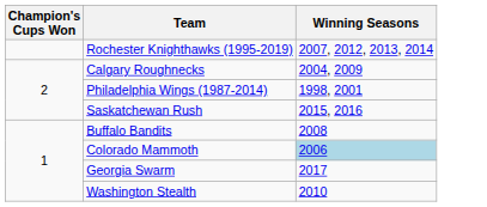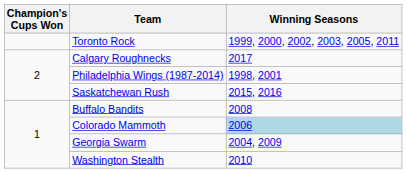+ row: Toronto Rock | 1999, 2000, 2002, 2003, 2005, 2011
- row: Rochester Knighthawks (1995-2019) | 2007, 2012, 2013, 2014
Calgary Roughnecks | Winning Seasons: 2004, 2009 -> 2017
Georgia Swarm | Winning Seasons: 2017 -> 2004, 2009
